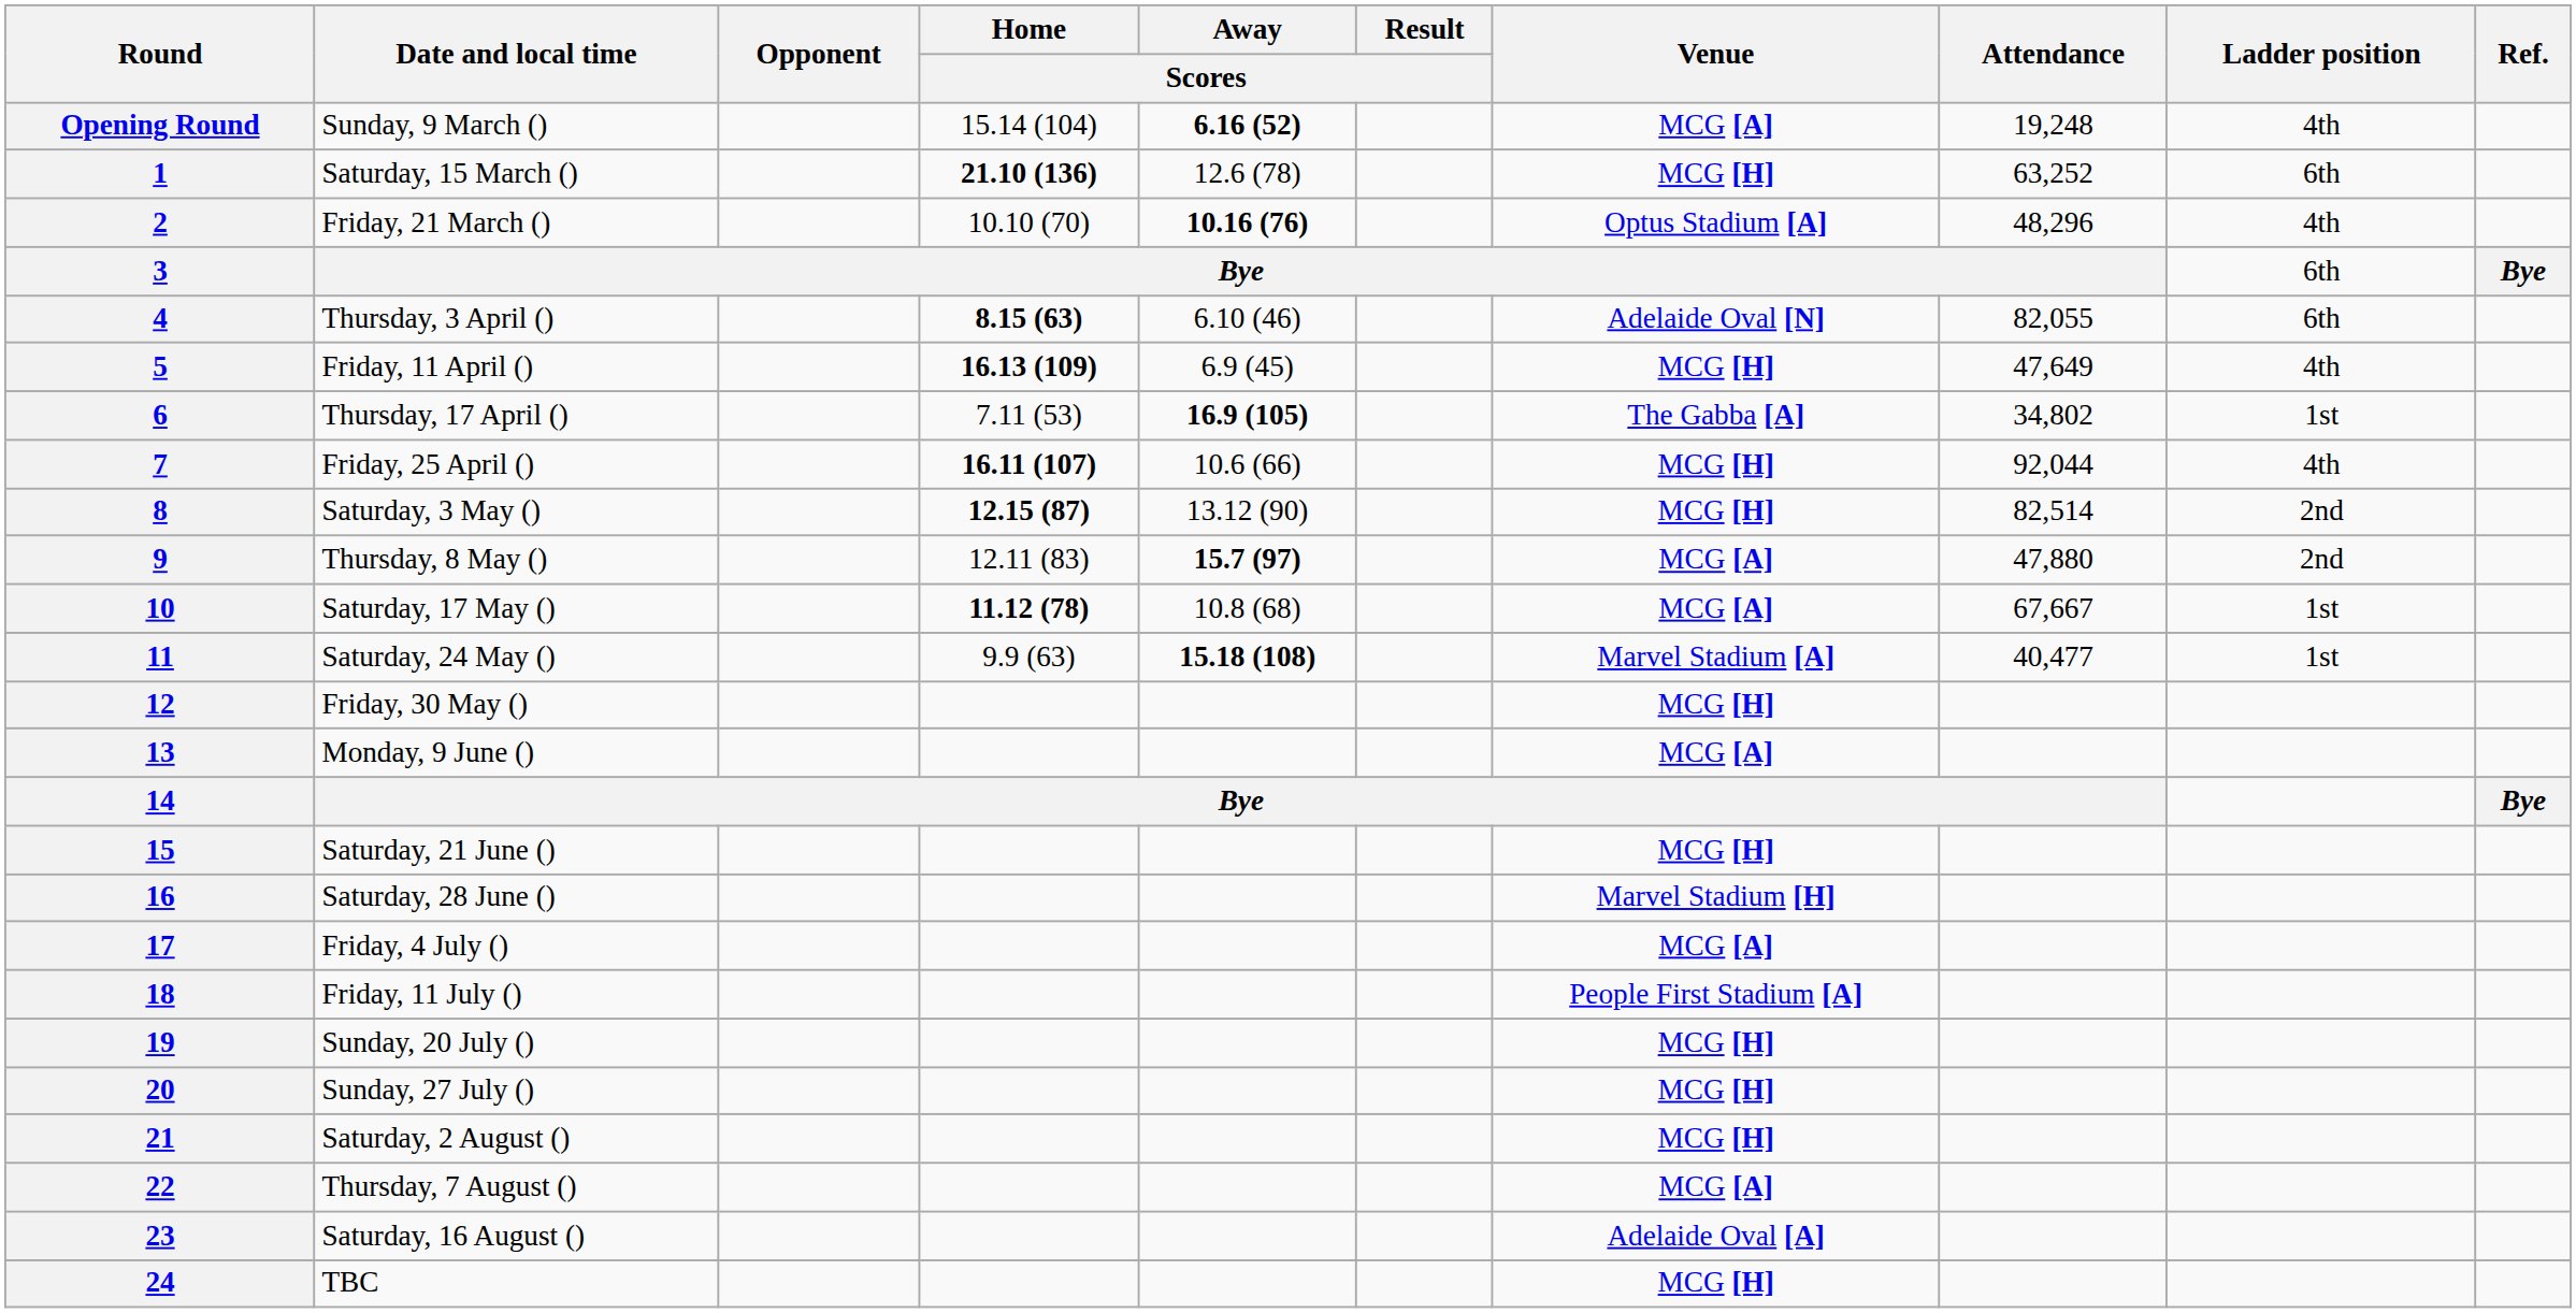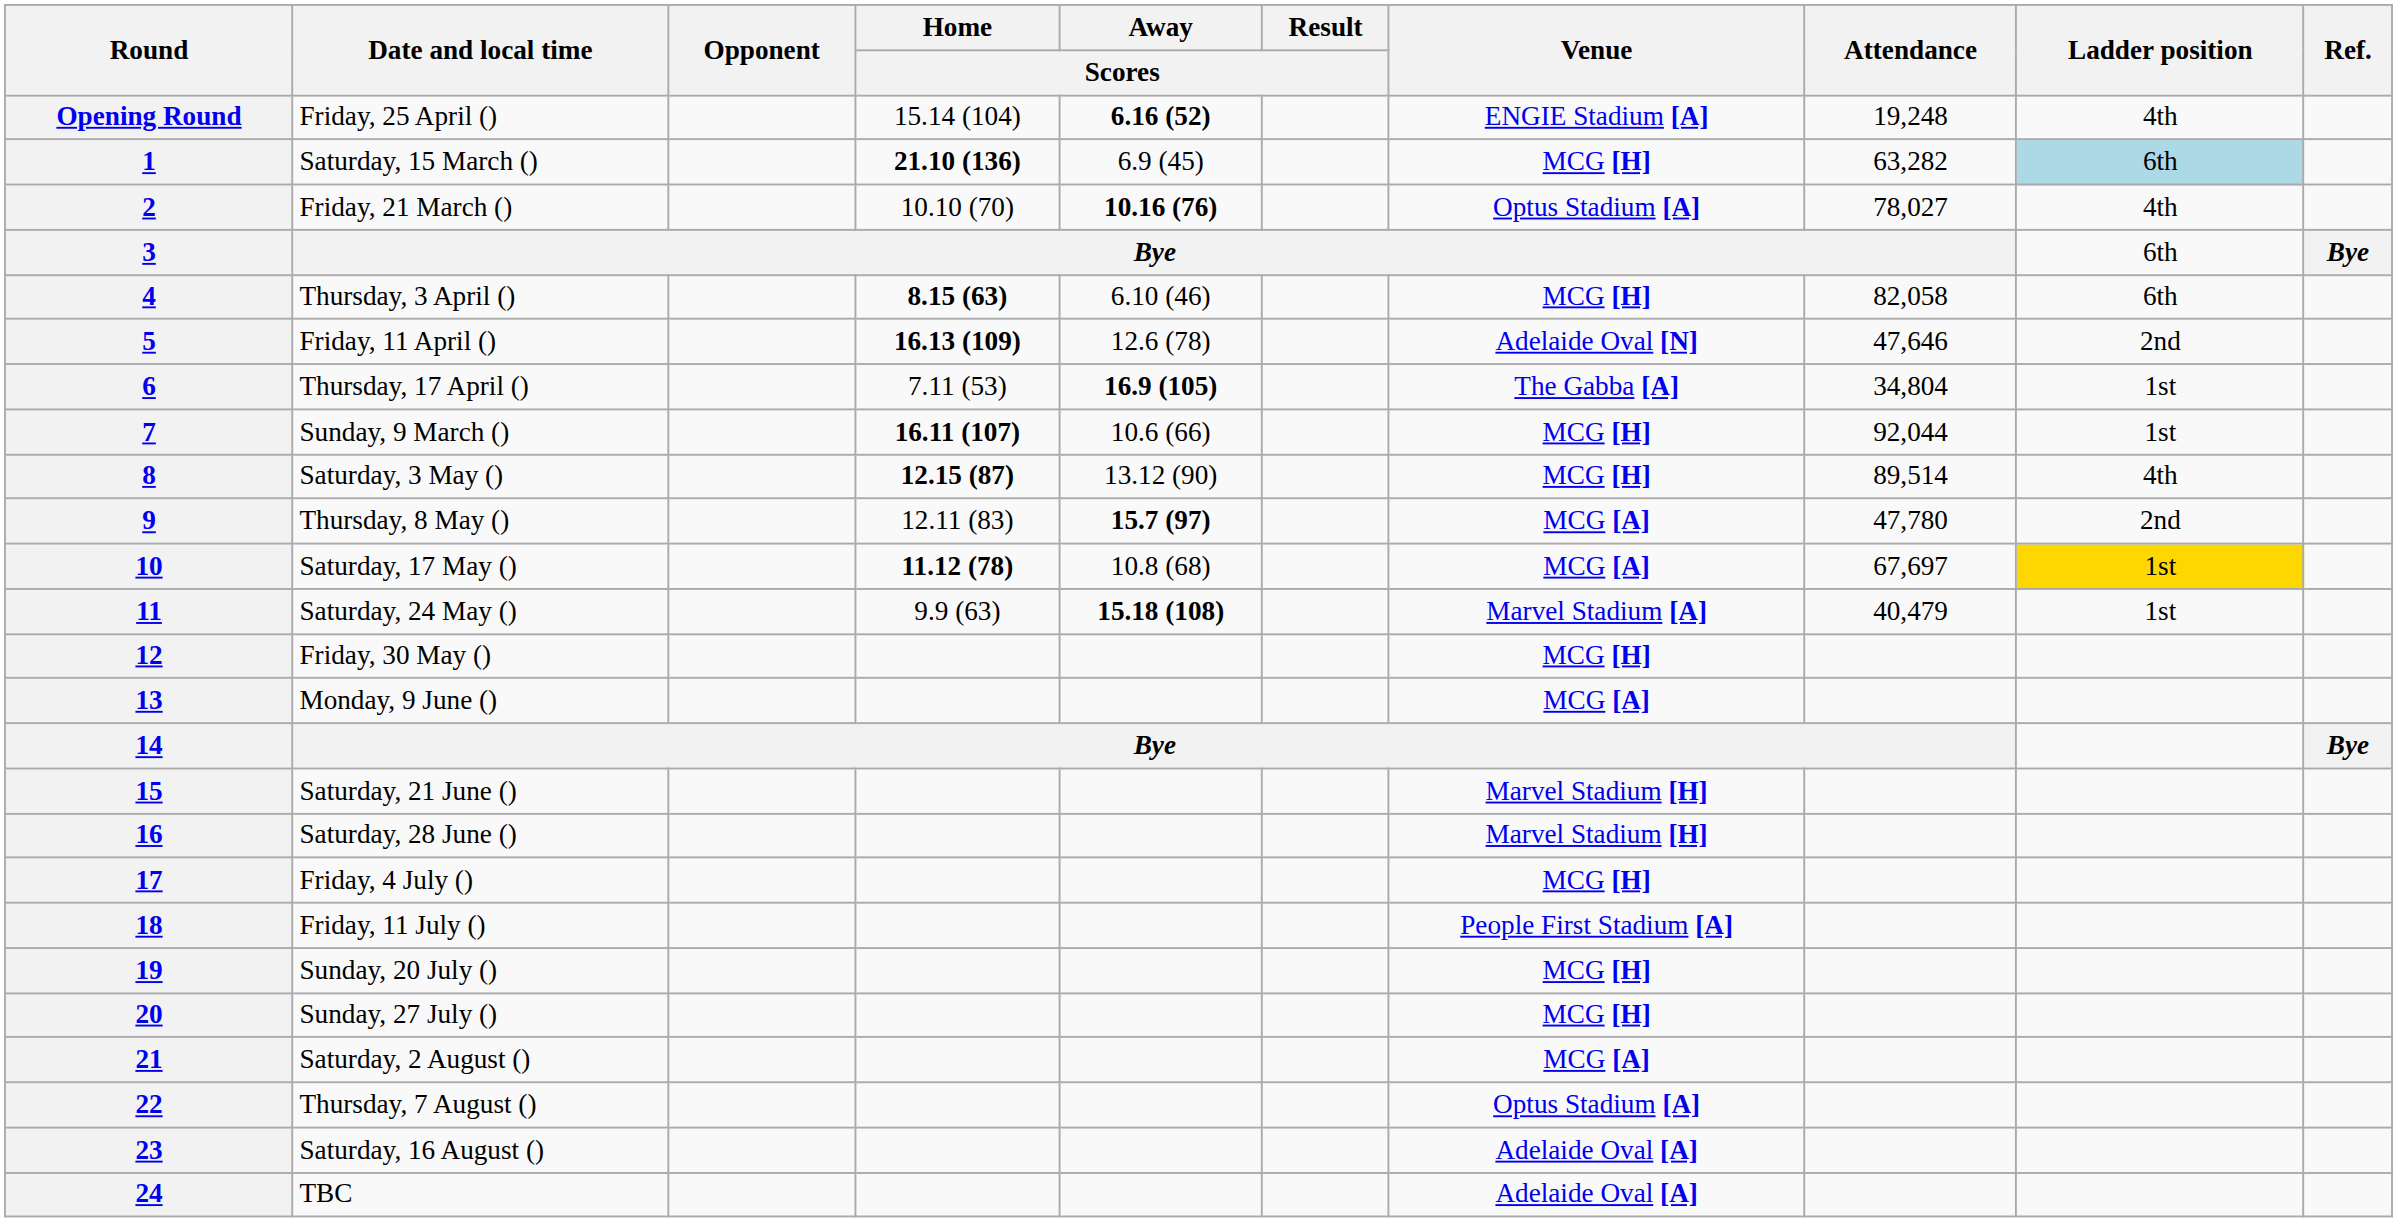Opening Round | Date and local time: Sunday, 9 March () -> Friday, 25 April ()
Opening Round | Venue: MCG [A] -> ENGIE Stadium [A]
1 | Away / Scores: 12.6 (78) -> 6.9 (45)
1 | Attendance: 63,252 -> 63,282
1 | Ladder position: no background -> lightblue background
2 | Attendance: 48,296 -> 78,027
4 | Venue: Adelaide Oval [N] -> MCG [H]
4 | Attendance: 82,055 -> 82,058
5 | Away / Scores: 6.9 (45) -> 12.6 (78)
5 | Venue: MCG [H] -> Adelaide Oval [N]
5 | Attendance: 47,649 -> 47,646
5 | Ladder position: 4th -> 2nd
6 | Attendance: 34,802 -> 34,804
7 | Date and local time: Friday, 25 April () -> Sunday, 9 March ()
7 | Ladder position: 4th -> 1st
8 | Attendance: 82,514 -> 89,514
8 | Ladder position: 2nd -> 4th
9 | Attendance: 47,880 -> 47,780
10 | Attendance: 67,667 -> 67,697
10 | Ladder position: no background -> gold background
11 | Attendance: 40,477 -> 40,479
15 | Venue: MCG [H] -> Marvel Stadium [H]
17 | Venue: MCG [A] -> MCG [H]
21 | Venue: MCG [H] -> MCG [A]
22 | Venue: MCG [A] -> Optus Stadium [A]
24 | Venue: MCG [H] -> Adelaide Oval [A]
